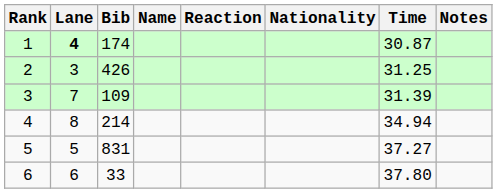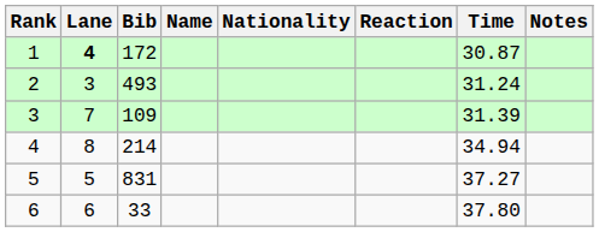columns swapped: Nationality <-> Reaction
1 | Bib: 174 -> 172
2 | Bib: 426 -> 493
2 | Time: 31.25 -> 31.24
